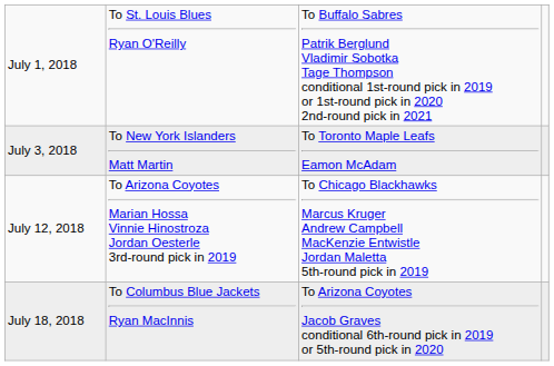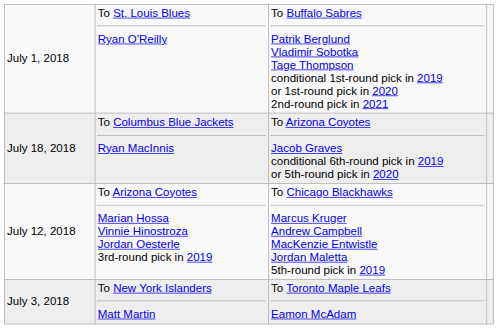rows swapped: July 3, 2018 <-> July 18, 2018
